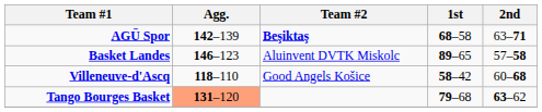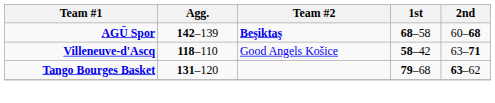AGÜ Spor | 2nd: 63–71 -> 60–68
- row: Basket Landes | 146–123 | Aluinvent DVTK Miskolc | 89–65 | 57–58
Villeneuve-d'Ascq | 2nd: 60–68 -> 63–71
Tango Bourges Basket | Agg.: lightsalmon background -> no background
